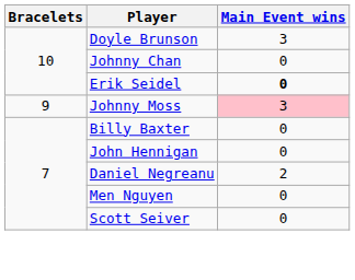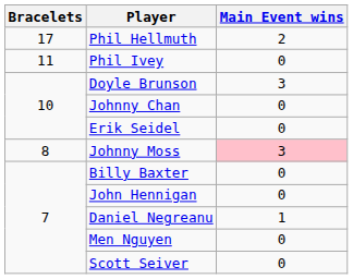+ row: 17 | Phil Hellmuth | 2
+ row: 11 | Phil Ivey | 0
Erik Seidel | Main Event wins: bold -> normal
Johnny Moss | Bracelets: 9 -> 8
Daniel Negreanu | Main Event wins: 2 -> 1
